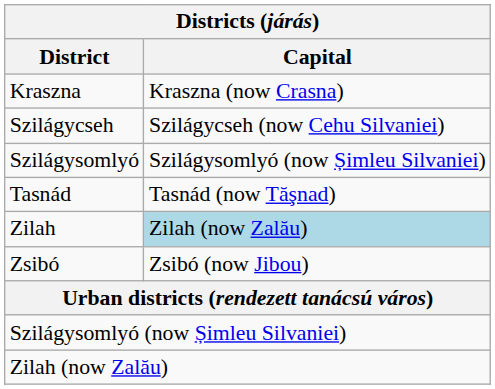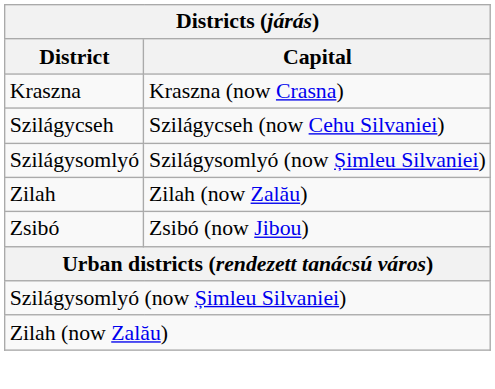- row: Tasnád | Tasnád (now Tăşnad)
Zilah | Capital: lightblue background -> no background
